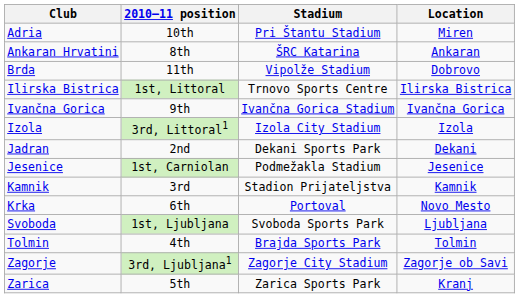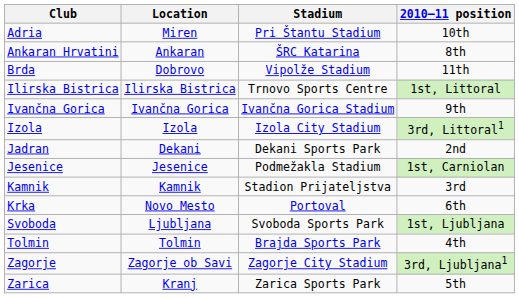columns swapped: Location <-> 2010–11 position
